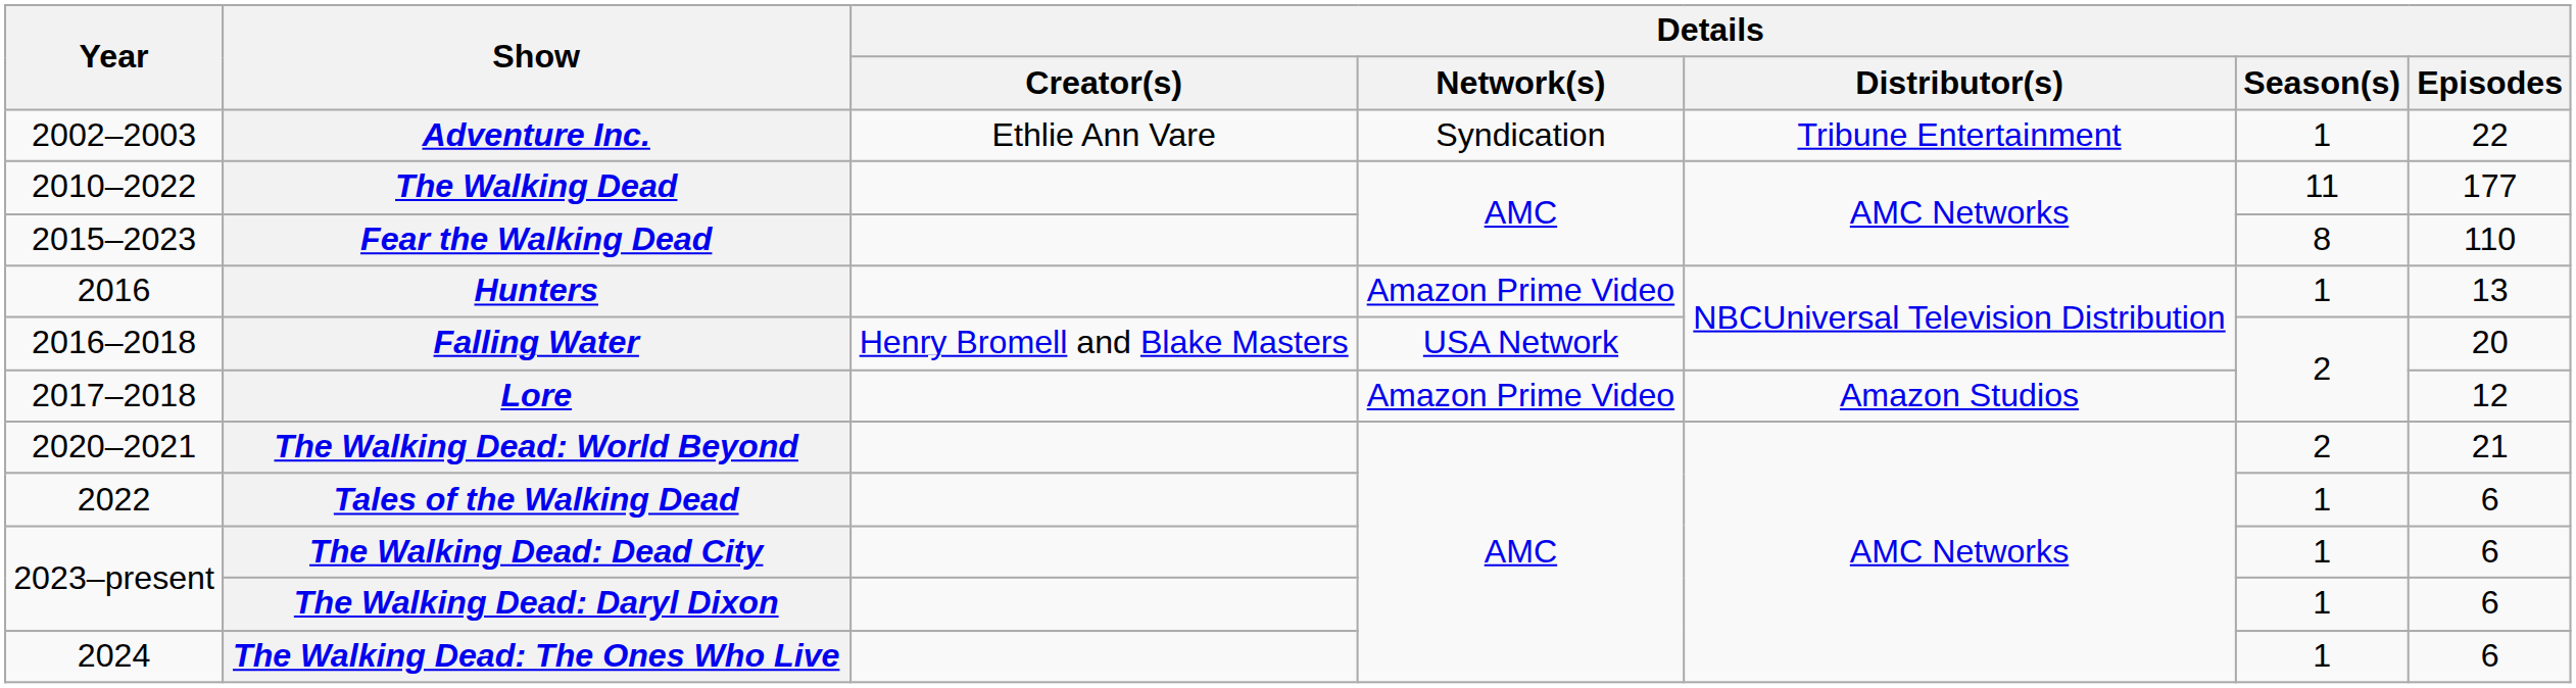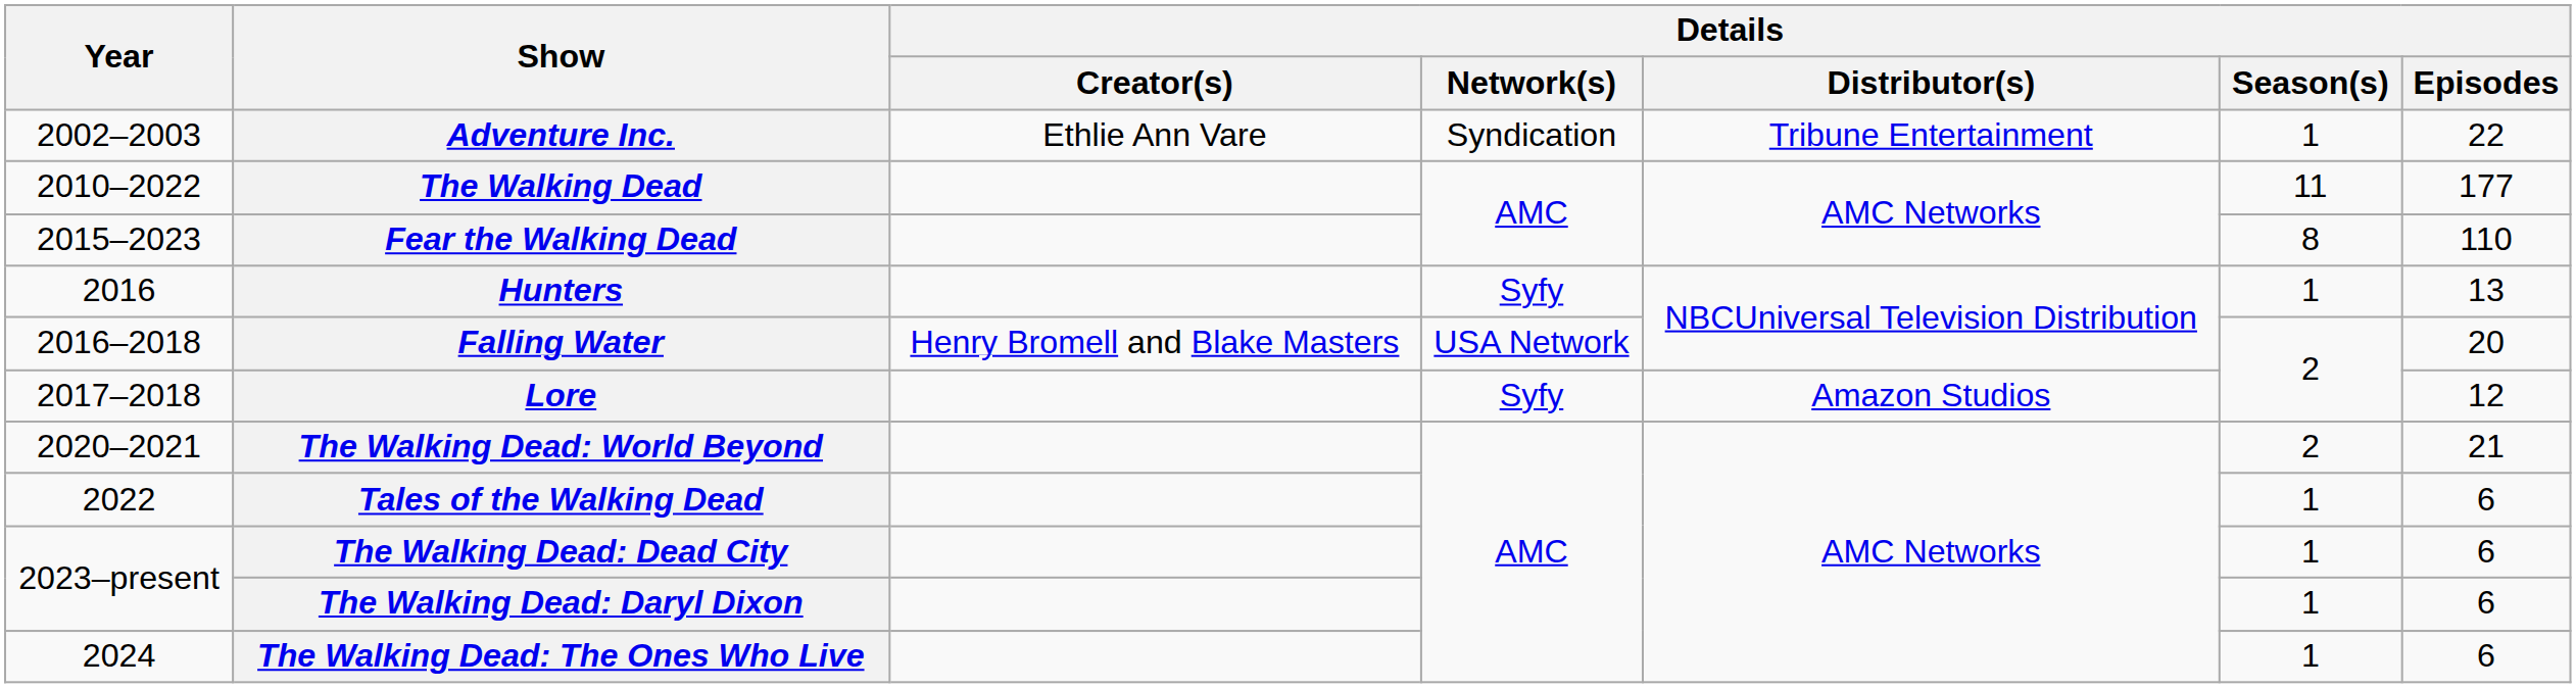Hunters | Details / Network(s): Amazon Prime Video -> Syfy
Lore | Details / Network(s): Amazon Prime Video -> Syfy
